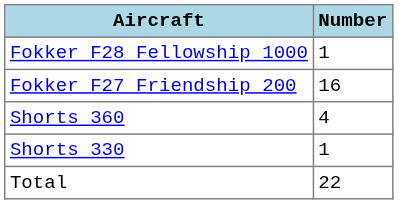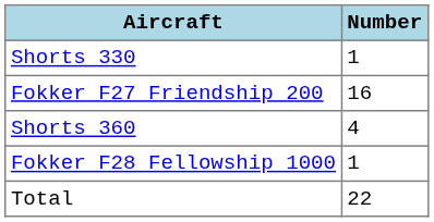rows swapped: Fokker F28 Fellowship 1000 <-> Shorts 330
